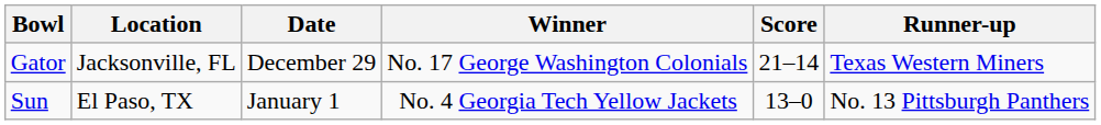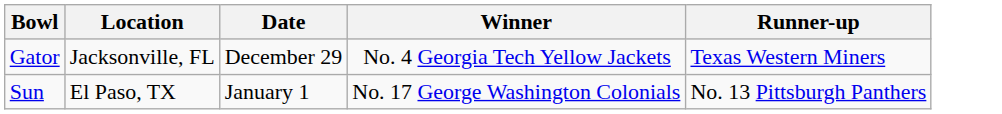- column: Score | 21–14 | 13–0
Gator | Winner: No. 17 George Washington Colonials -> No. 4 Georgia Tech Yellow Jackets
Sun | Winner: No. 4 Georgia Tech Yellow Jackets -> No. 17 George Washington Colonials
